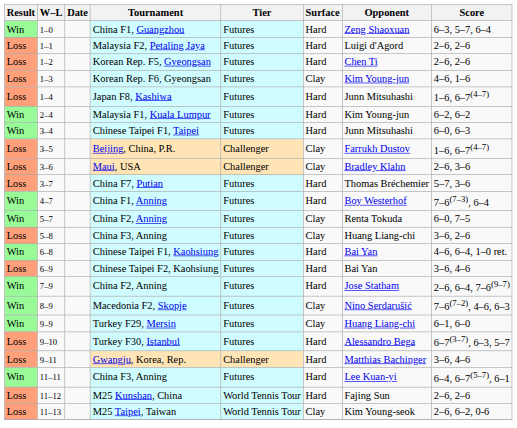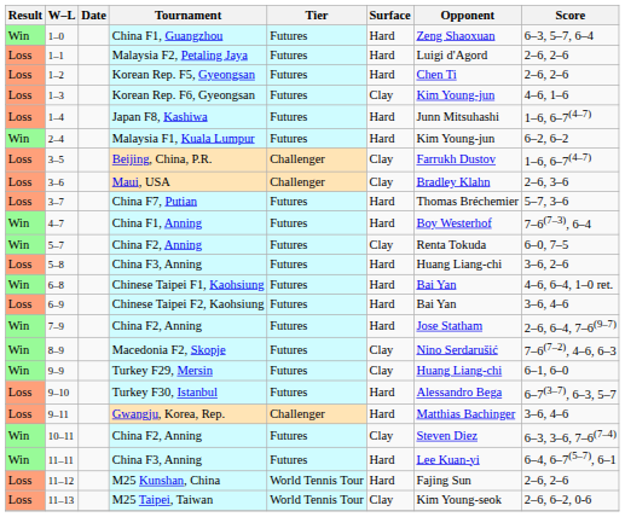- row: Win | 3–4 | Chinese Taipei F1, Taipei | Futures | Hard | Junn Mitsuhashi | 6–0, 6–3
5–8 | Surface: Clay -> Hard
+ row: Win | 10–11 | China F2, Anning | Futures | Clay | Steven Diez | 6–3, 3–6, 7–6(7–4)
